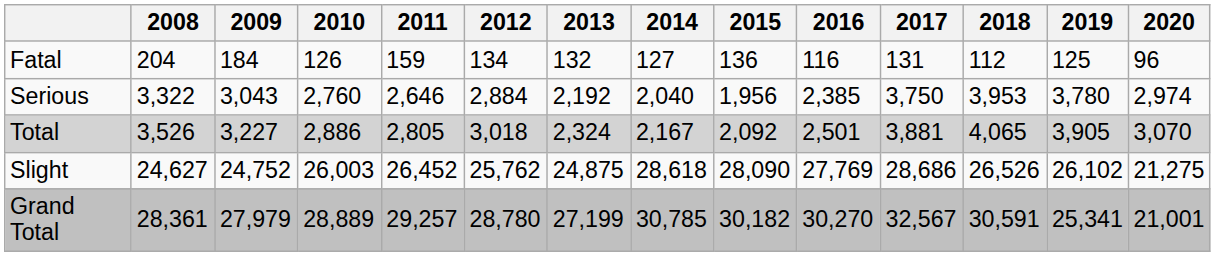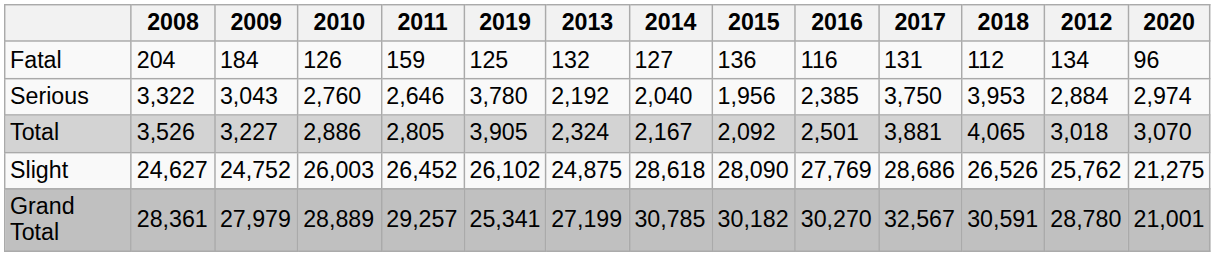columns swapped: 2012 <-> 2019
